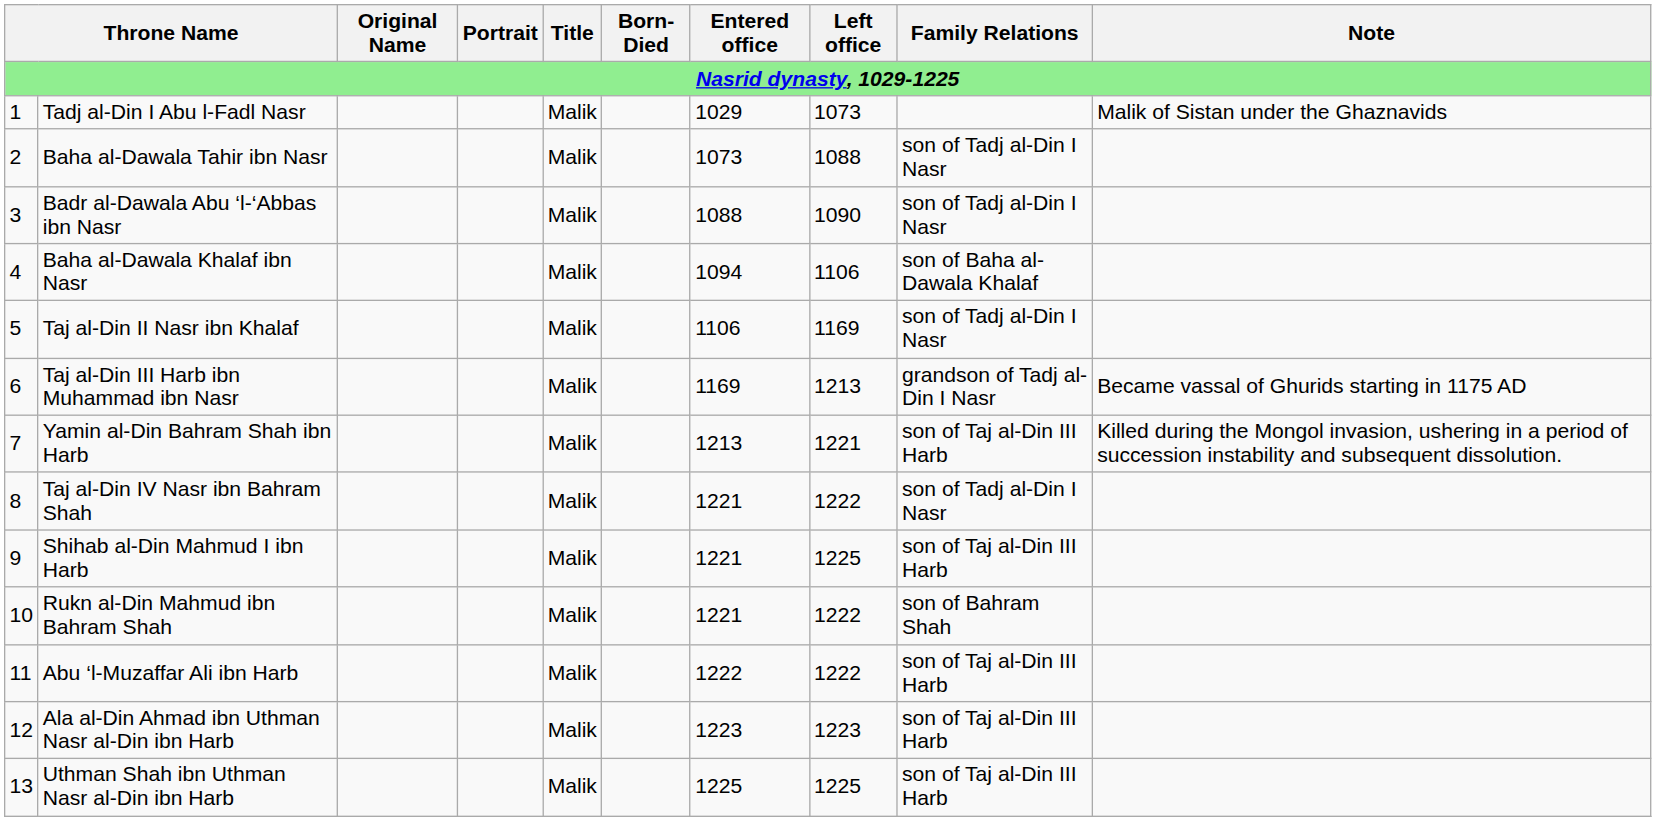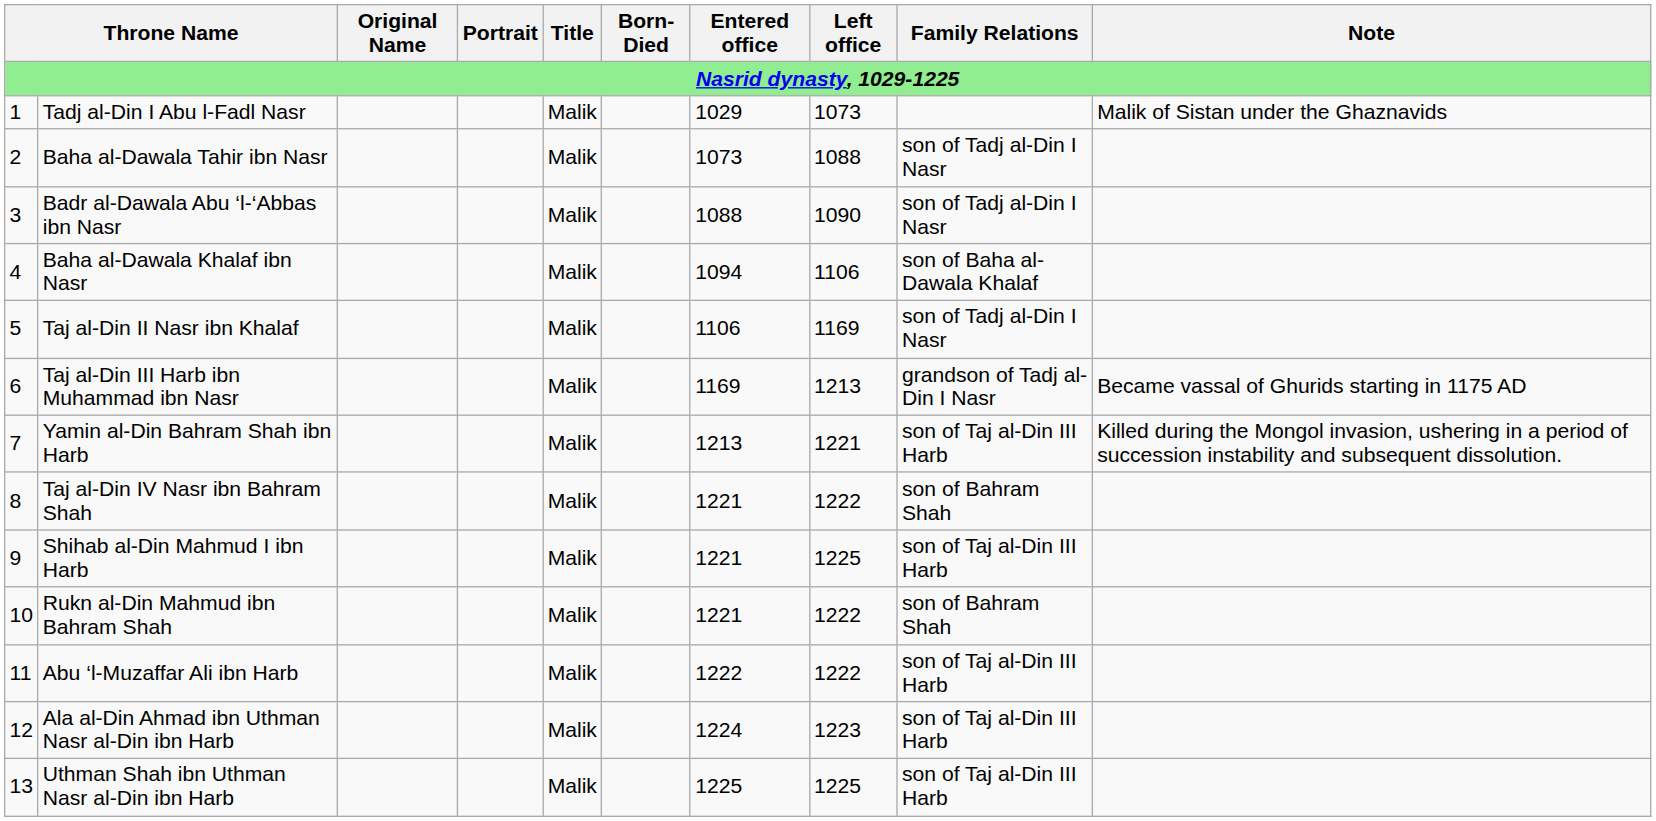Taj al-Din IV Nasr ibn Bahram Shah | Family Relations: son of Tadj al-Din I Nasr -> son of Bahram Shah
Ala al-Din Ahmad ibn Uthman Nasr al-Din ibn Harb | Entered office: 1223 -> 1224
